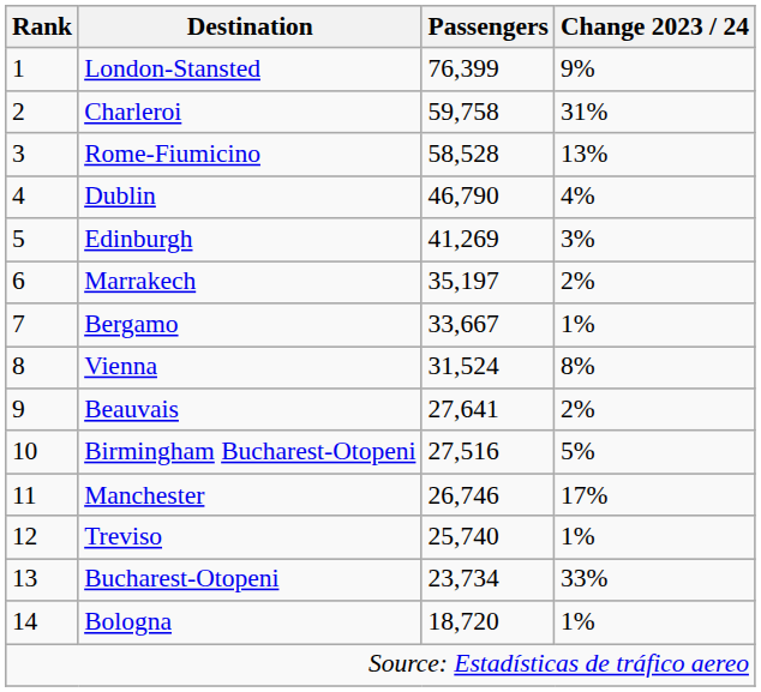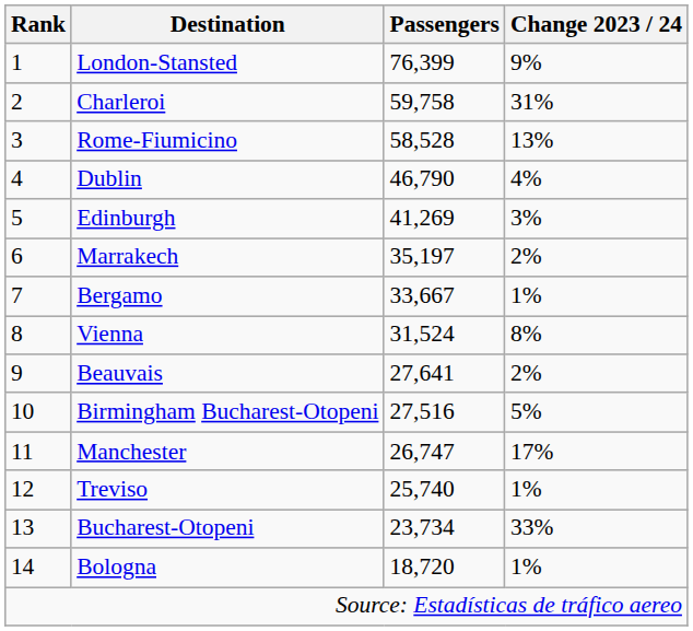Manchester | Passengers: 26,746 -> 26,747
